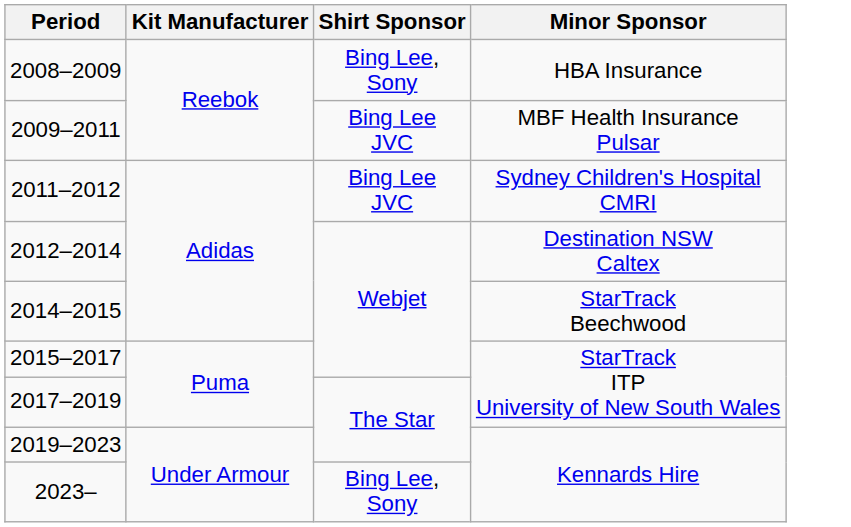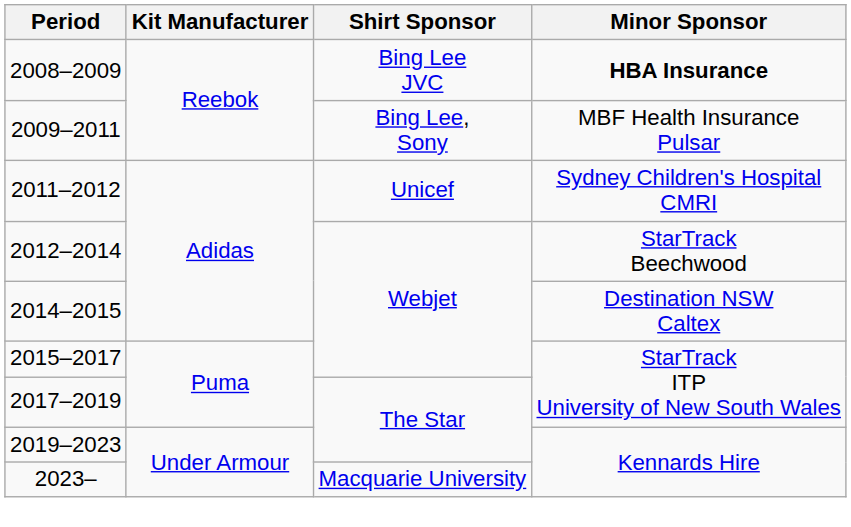2008–2009 | Shirt Sponsor: Bing Lee, Sony -> Bing Lee JVC
2008–2009 | Minor Sponsor: normal -> bold
2009–2011 | Shirt Sponsor: Bing Lee JVC -> Bing Lee, Sony
2011–2012 | Shirt Sponsor: Bing Lee JVC -> Unicef
2012–2014 | Minor Sponsor: Destination NSW Caltex -> StarTrack Beechwood
2014–2015 | Minor Sponsor: StarTrack Beechwood -> Destination NSW Caltex
2023– | Shirt Sponsor: Bing Lee, Sony -> Macquarie University
